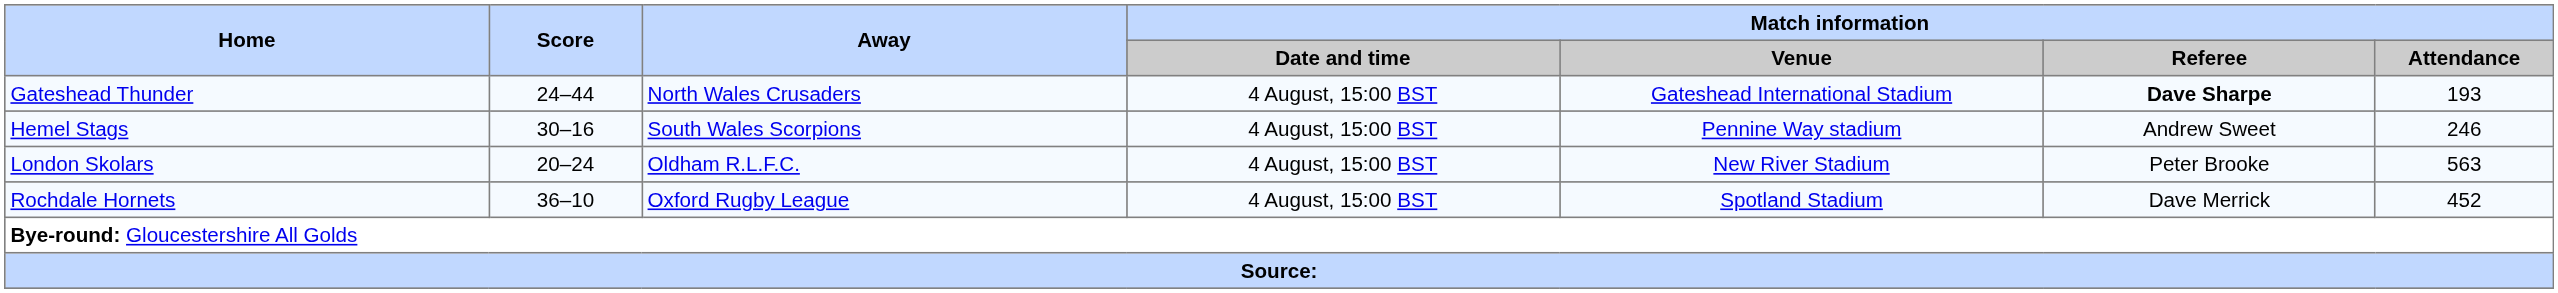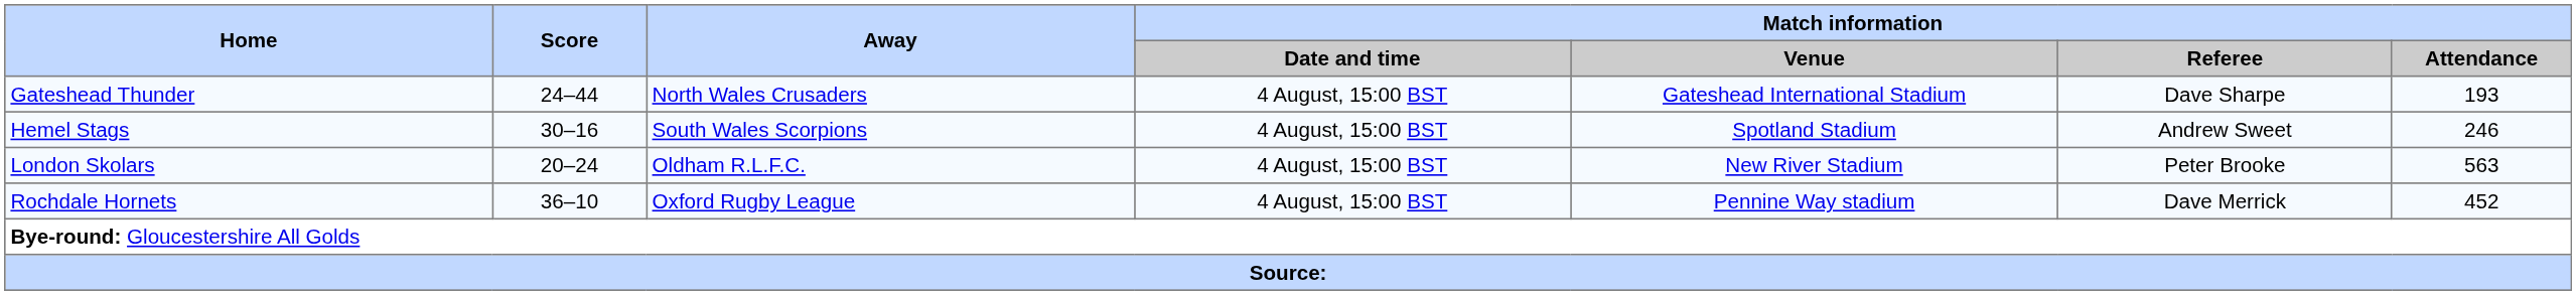Gateshead Thunder | Match information / Referee: bold -> normal
Hemel Stags | Match information / Venue: Pennine Way stadium -> Spotland Stadium
Rochdale Hornets | Match information / Venue: Spotland Stadium -> Pennine Way stadium
